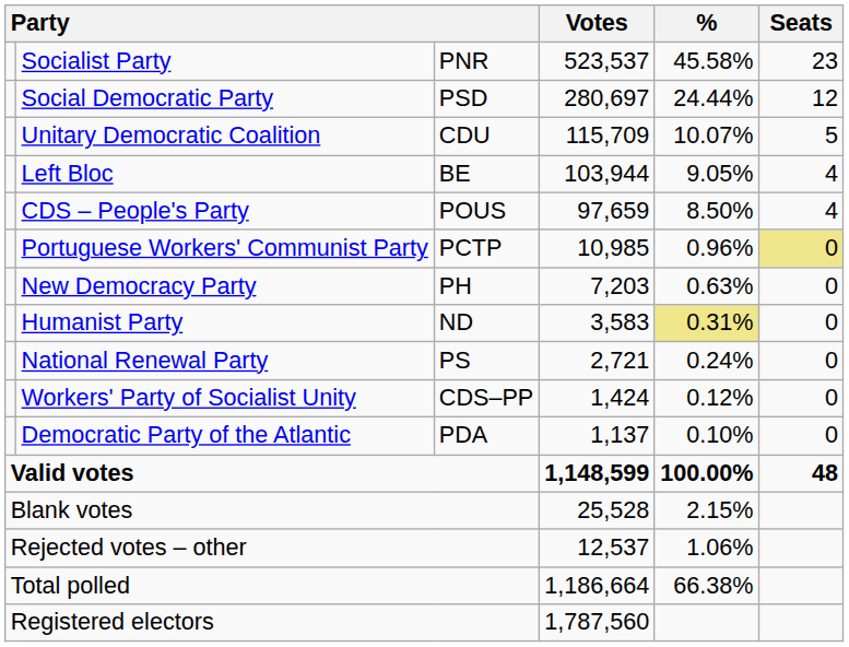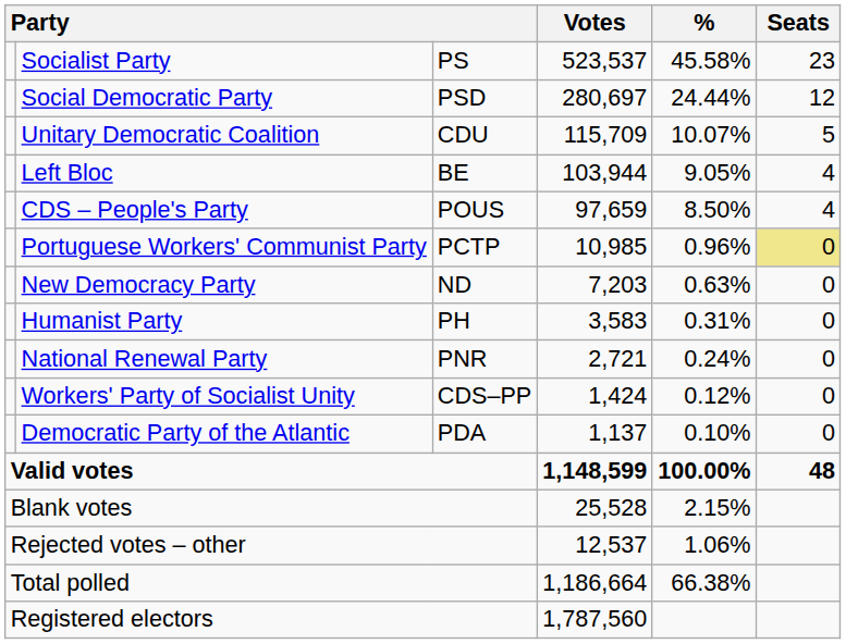Socialist Party | column 3: PNR -> PS
New Democracy Party | column 3: PH -> ND
Humanist Party | column 3: ND -> PH
Humanist Party | %: khaki background -> no background
National Renewal Party | column 3: PS -> PNR
